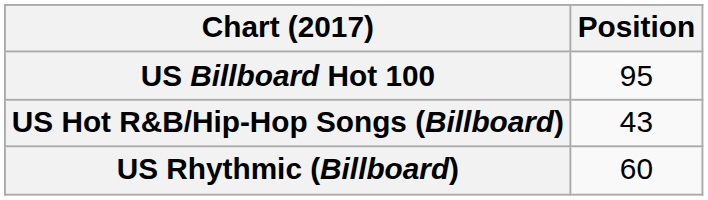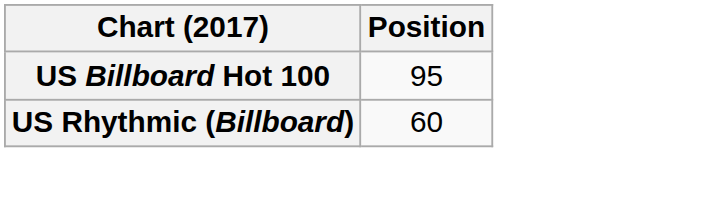- row: US Hot R&B/Hip-Hop Songs (Billboard) | 43
